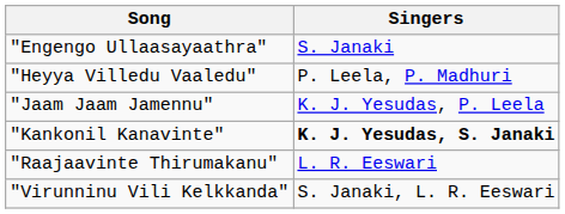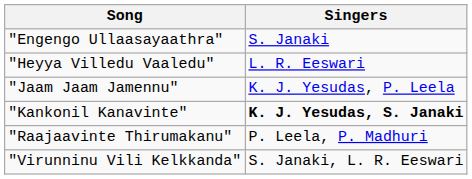"Heyya Villedu Vaaledu" | Singers: P. Leela, P. Madhuri -> L. R. Eeswari
"Raajaavinte Thirumakanu" | Singers: L. R. Eeswari -> P. Leela, P. Madhuri
